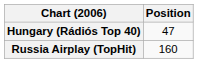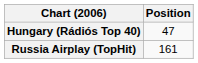Russia Airplay (TopHit) | Position: 160 -> 161
